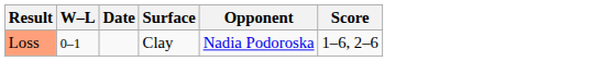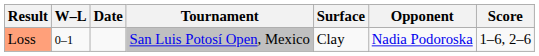+ column: Tournament | San Luis Potosí Open, Mexico
